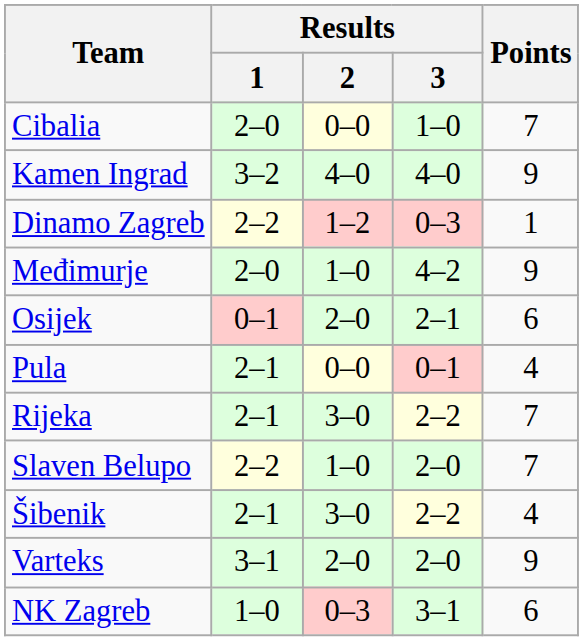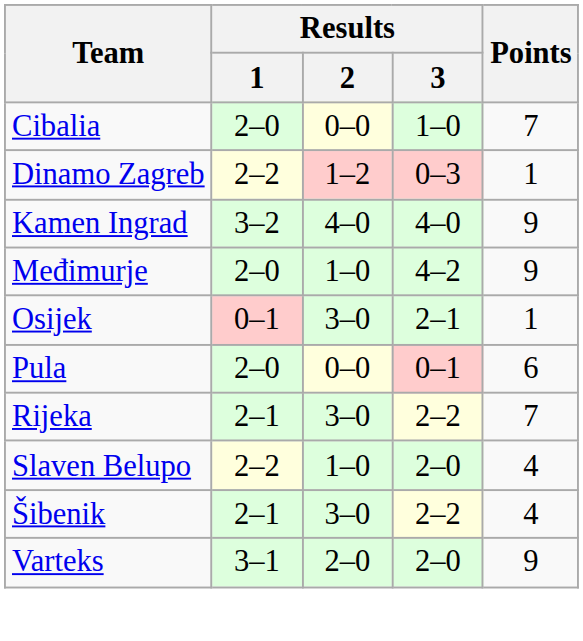rows swapped: Dinamo Zagreb <-> Kamen Ingrad
Osijek | Results / 2: 2–0 -> 3–0
Osijek | Points: 6 -> 1
Pula | Results / 1: 2–1 -> 2–0
Pula | Points: 4 -> 6
Slaven Belupo | Points: 7 -> 4
- row: NK Zagreb | 1–0 | 0–3 | 3–1 | 6
